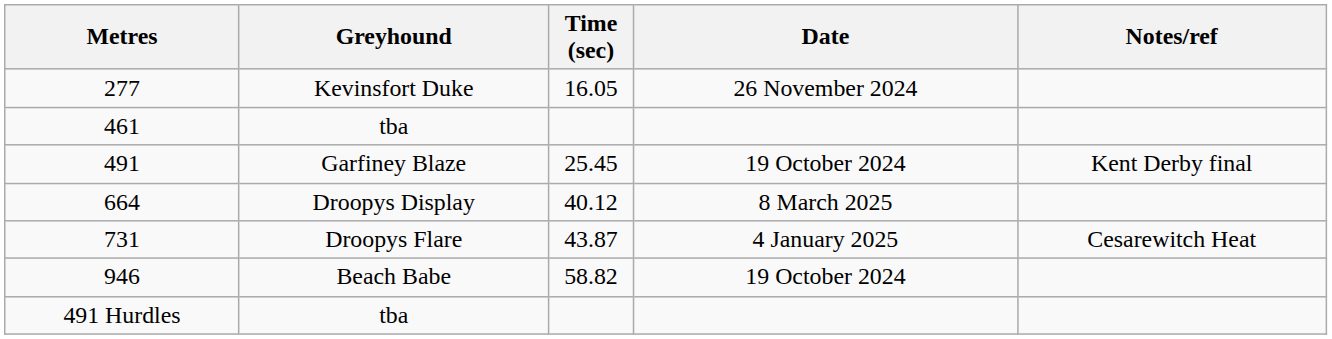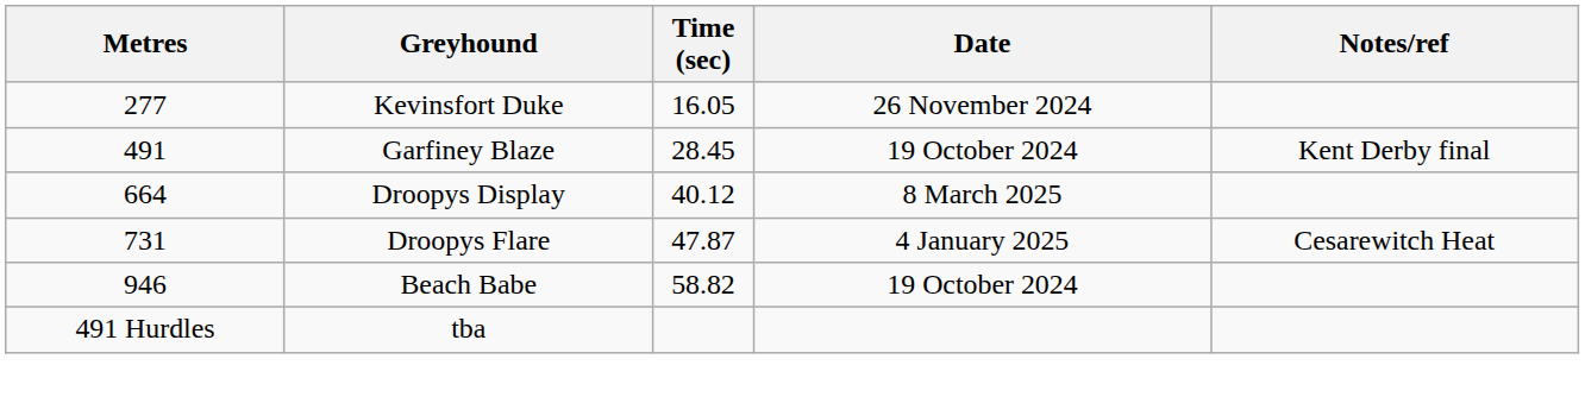- row: 461 | tba
491 | Time (sec): 25.45 -> 28.45
731 | Time (sec): 43.87 -> 47.87
